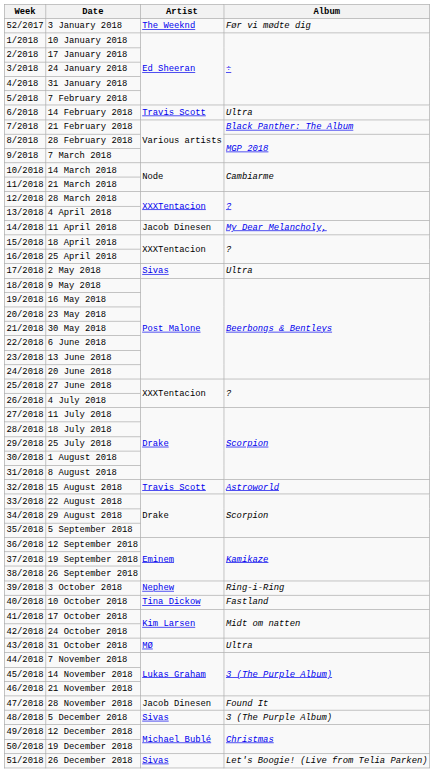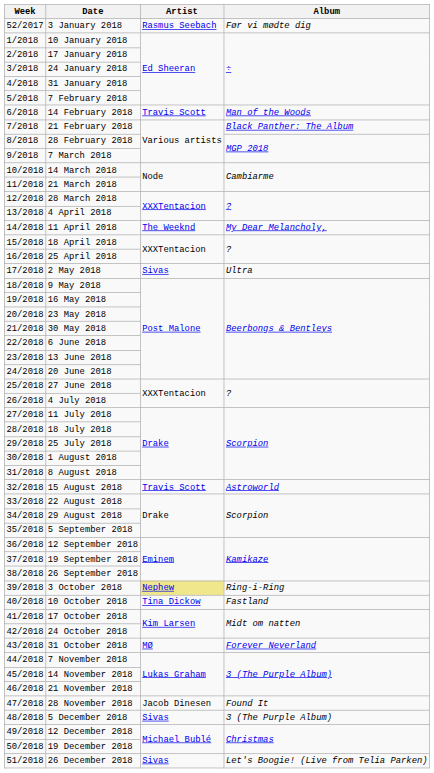3 January 2018 | Artist: The Weeknd -> Rasmus Seebach
14 February 2018 | Album: Ultra -> Man of the Woods
11 April 2018 | Artist: Jacob Dinesen -> The Weeknd
3 October 2018 | Artist: no background -> khaki background
31 October 2018 | Album: Ultra -> Forever Neverland
